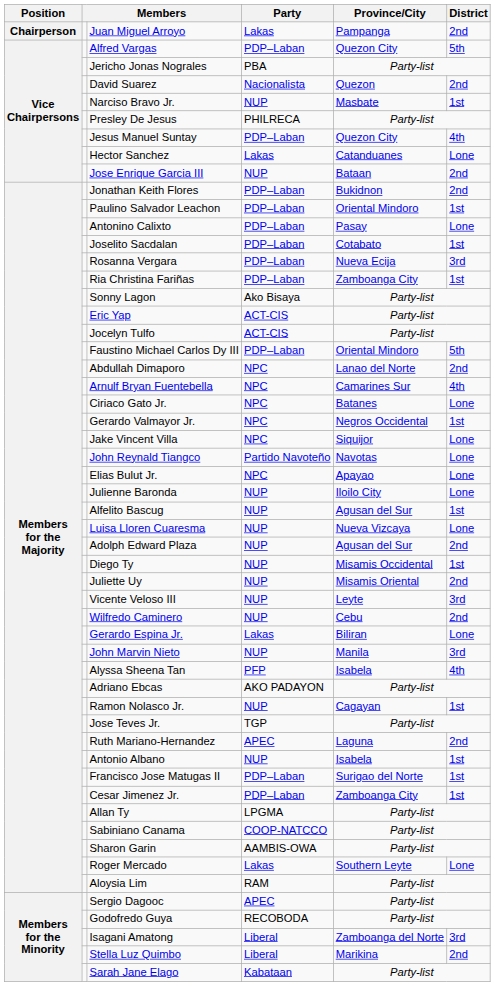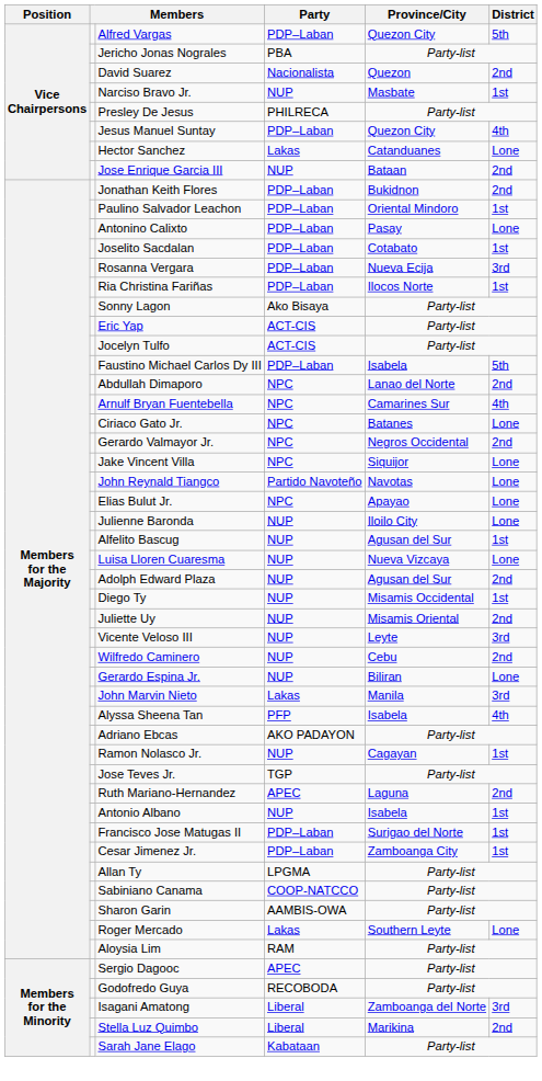- row: Chairperson | Juan Miguel Arroyo | Lakas | Pampanga | 2nd
Ria Christina Fariñas | Province/City: Zamboanga City -> Ilocos Norte
Faustino Michael Carlos Dy III | Province/City: Oriental Mindoro -> Isabela
Gerardo Valmayor Jr. | District: 1st -> 2nd
Gerardo Espina Jr. | Party: Lakas -> NUP
John Marvin Nieto | Party: NUP -> Lakas
